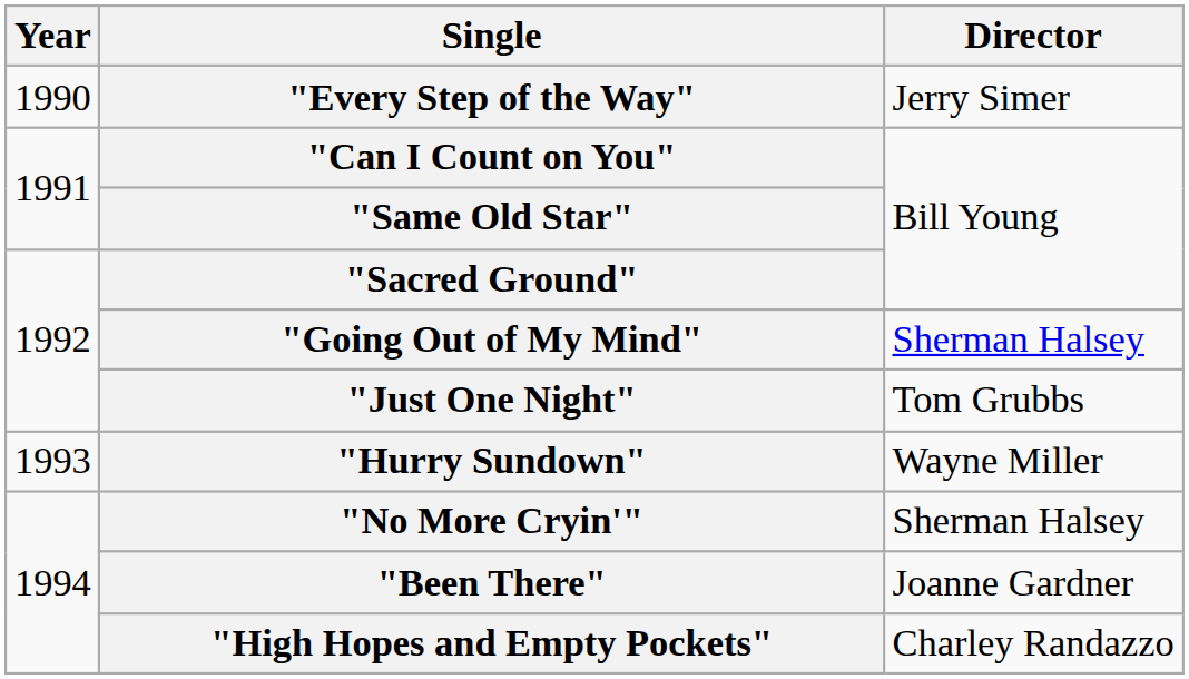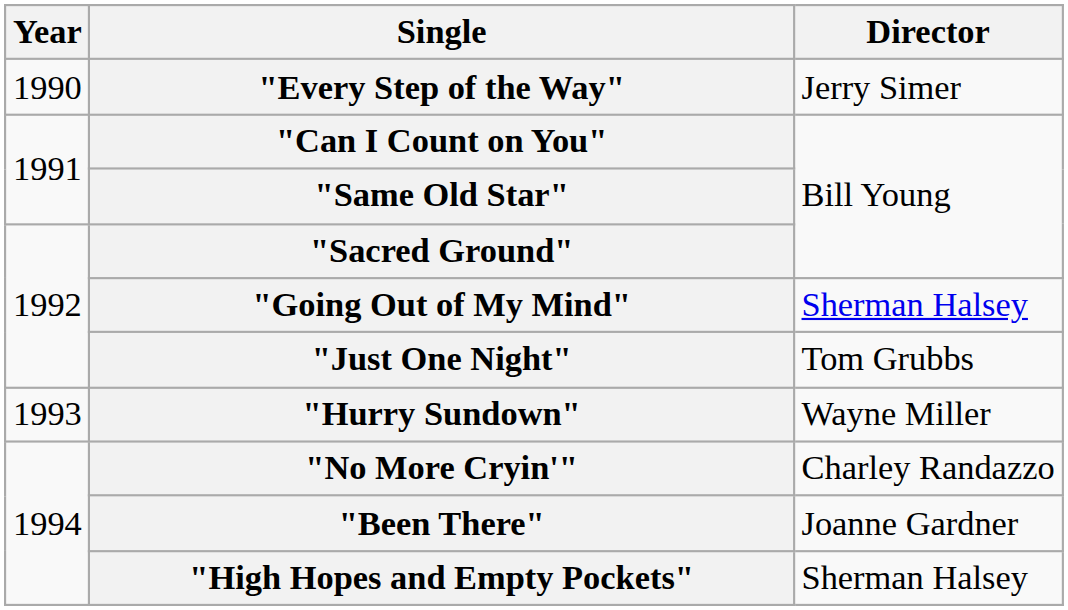"No More Cryin'" | Director: Sherman Halsey -> Charley Randazzo
"High Hopes and Empty Pockets" | Director: Charley Randazzo -> Sherman Halsey
